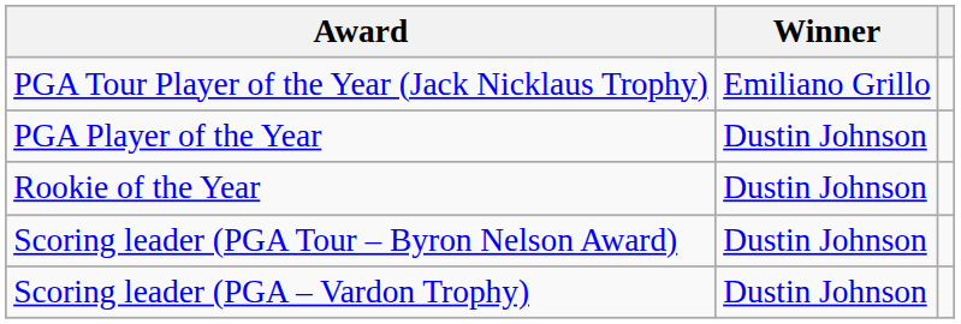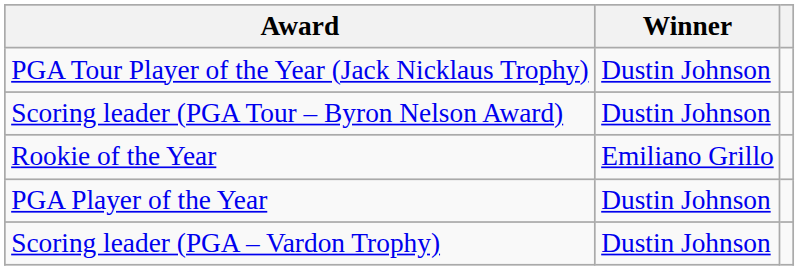PGA Tour Player of the Year (Jack Nicklaus Trophy) | Winner: Emiliano Grillo -> Dustin Johnson
rows swapped: PGA Player of the Year <-> Scoring leader (PGA Tour – Byron Nelson Award)
Rookie of the Year | Winner: Dustin Johnson -> Emiliano Grillo
